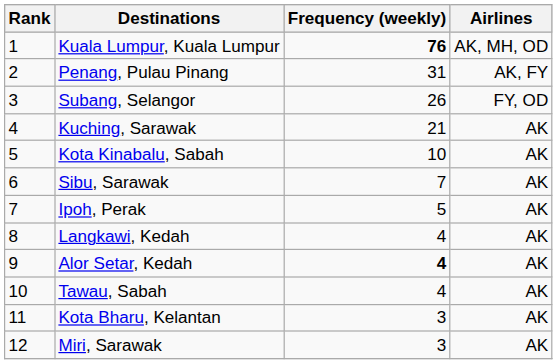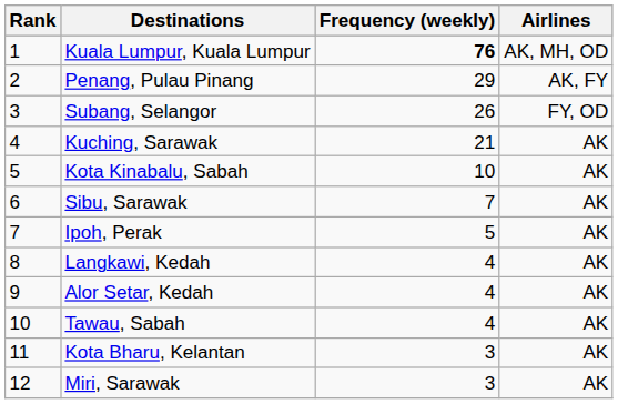Penang, Pulau Pinang | Frequency (weekly): 31 -> 29
Alor Setar, Kedah | Frequency (weekly): bold -> normal
